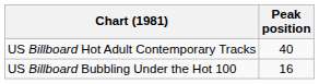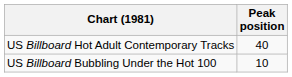US Billboard Bubbling Under the Hot 100 | Peak position: 16 -> 10
